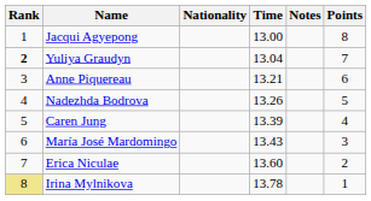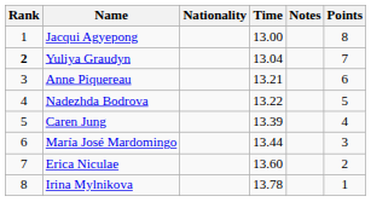Nadezhda Bodrova | Time: 13.26 -> 13.22
María José Mardomingo | Time: 13.43 -> 13.44
Irina Mylnikova | Rank: khaki background -> no background
